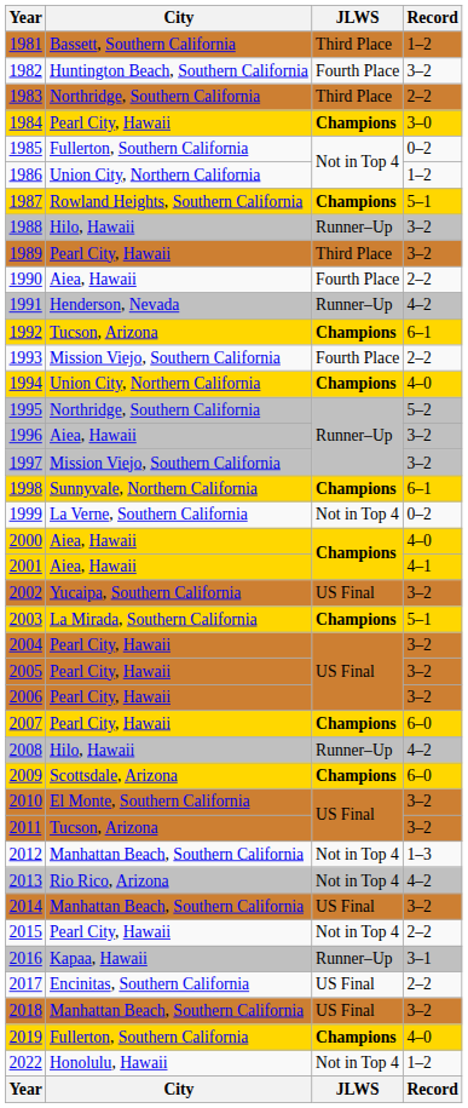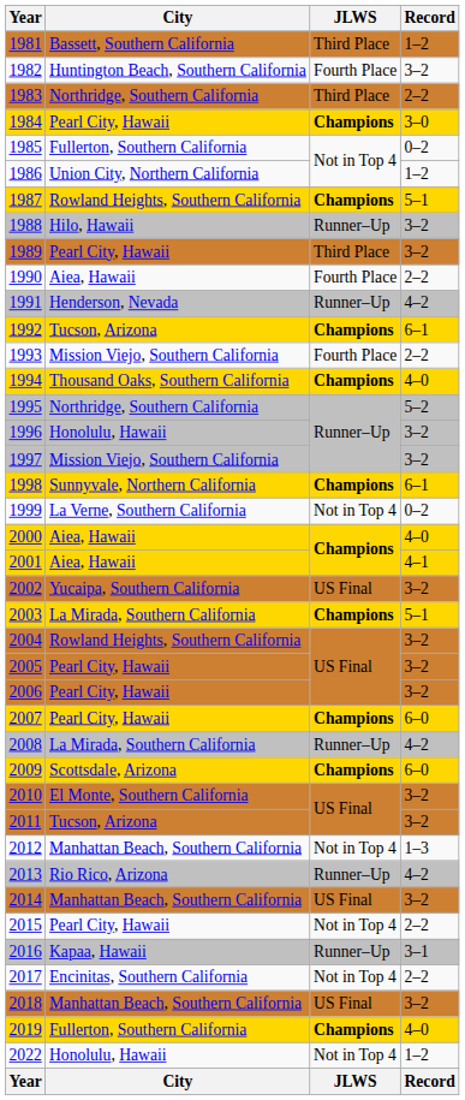1994 | City: Union City, Northern California -> Thousand Oaks, Southern California
1996 | City: Aiea, Hawaii -> Honolulu, Hawaii
2004 | City: Pearl City, Hawaii -> Rowland Heights, Southern California
2008 | City: Hilo, Hawaii -> La Mirada, Southern California
2013 | JLWS: Not in Top 4 -> Runner–Up
2017 | JLWS: US Final -> Not in Top 4
